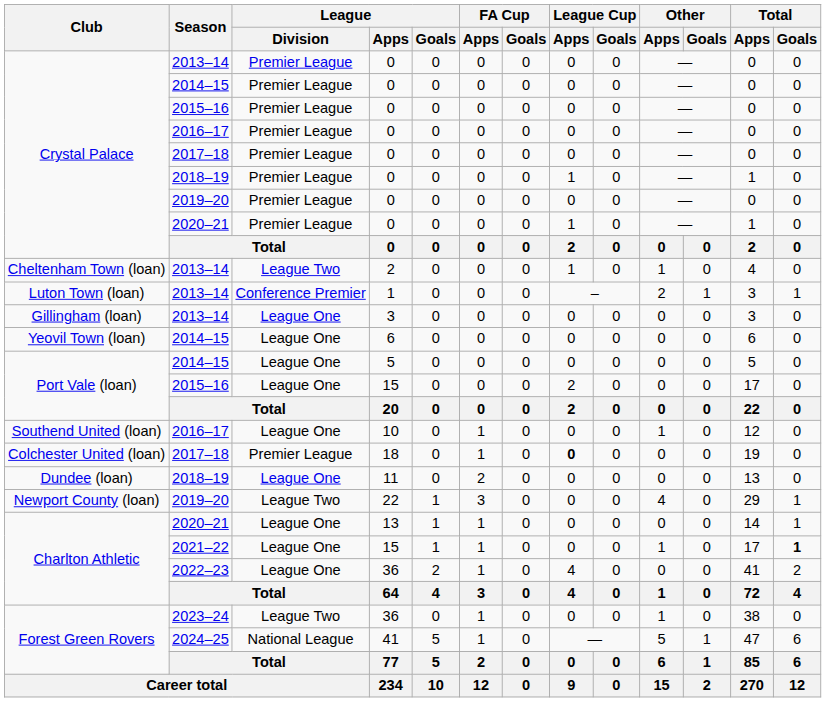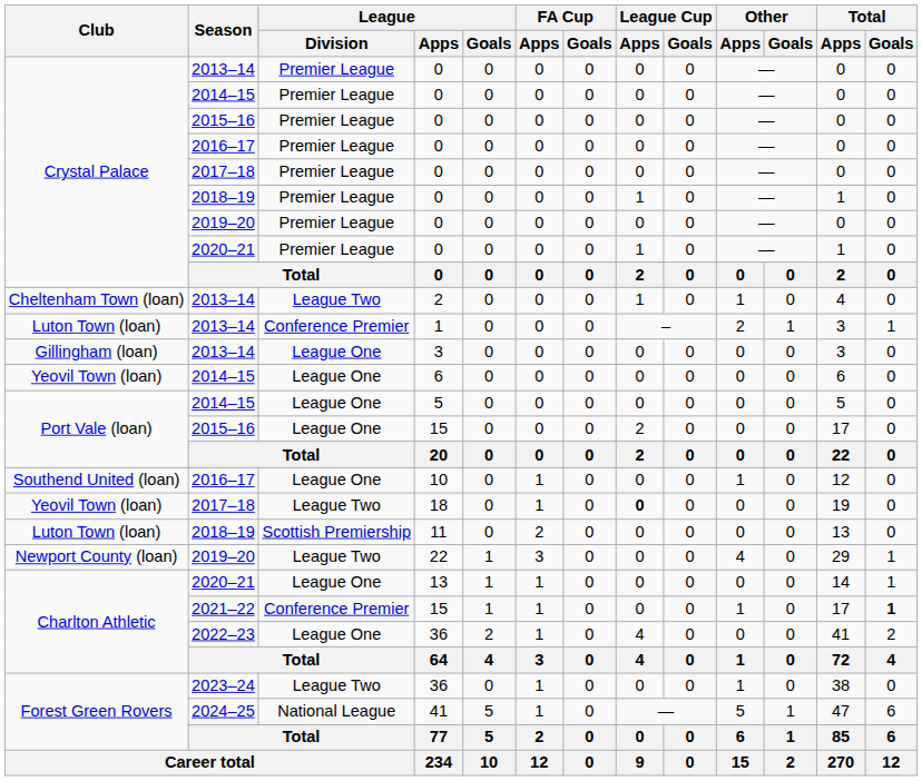18 | Club: Colchester United (loan) -> Yeovil Town (loan)
18 | League / Division: Premier League -> League Two
11 | Club: Dundee (loan) -> Luton Town (loan)
11 | League / Division: League One -> Scottish Premiership
2021–22 / 15 | League / Division: League One -> Conference Premier
